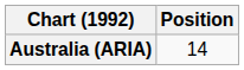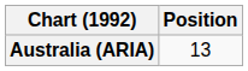Australia (ARIA) | Position: 14 -> 13
